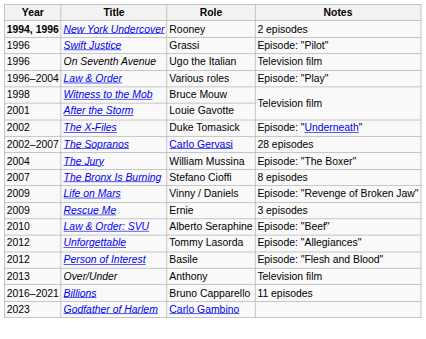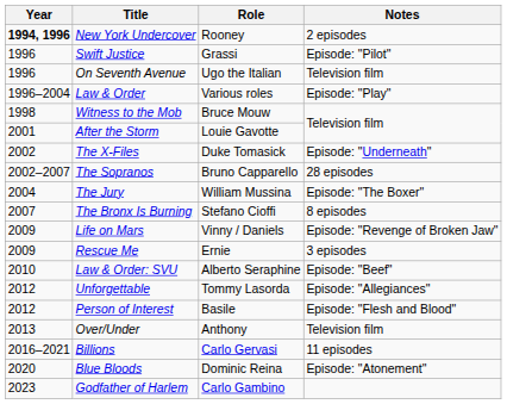The Sopranos | Role: Carlo Gervasi -> Bruno Capparello
Billions | Role: Bruno Capparello -> Carlo Gervasi
+ row: 2020 | Blue Bloods | Dominic Reina | Episode: "Atonement"
